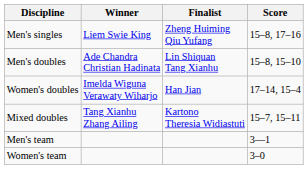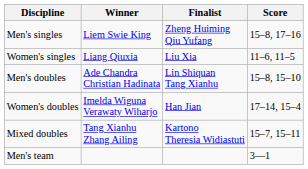+ row: Women's singles | Liang Qiuxia | Liu Xia | 11–6, 11–5
- row: Women's team | 3–0
